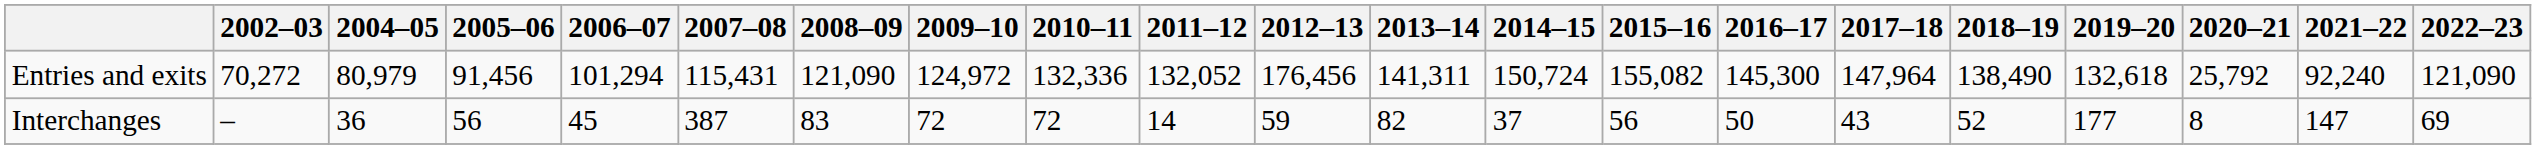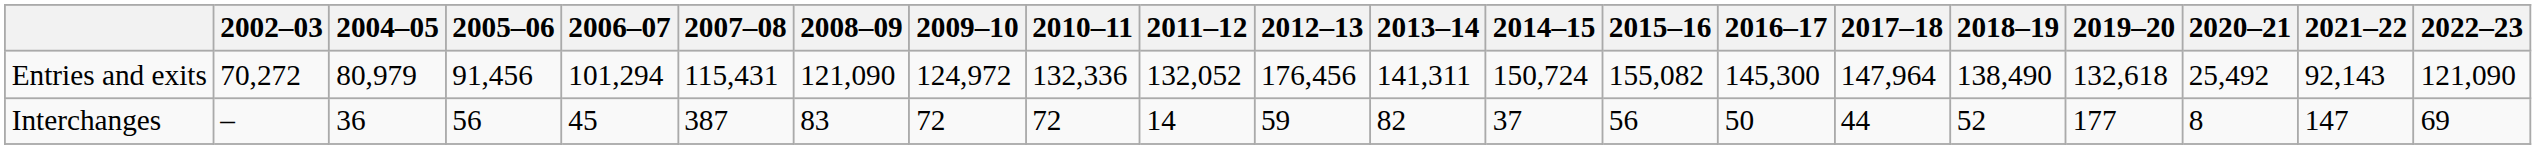Entries and exits | 2020–21: 25,792 -> 25,492
Entries and exits | 2021–22: 92,240 -> 92,143
Interchanges | 2017–18: 43 -> 44
